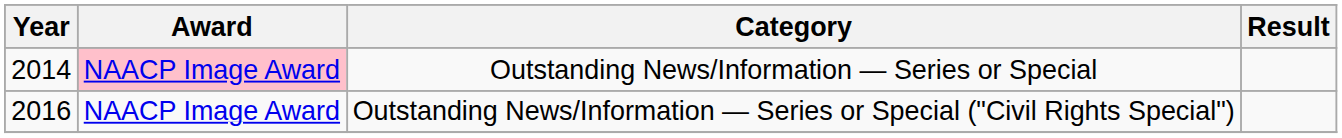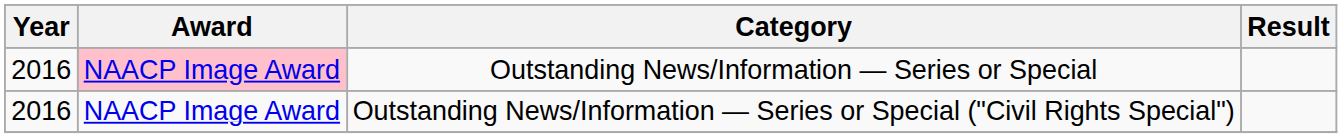Outstanding News/Information — Series or Special | Year: 2014 -> 2016
